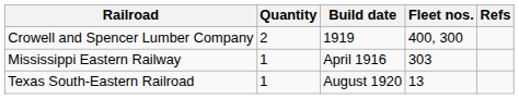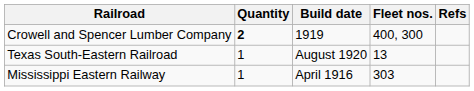Crowell and Spencer Lumber Company | Quantity: normal -> bold
rows swapped: Mississippi Eastern Railway <-> Texas South-Eastern Railroad
